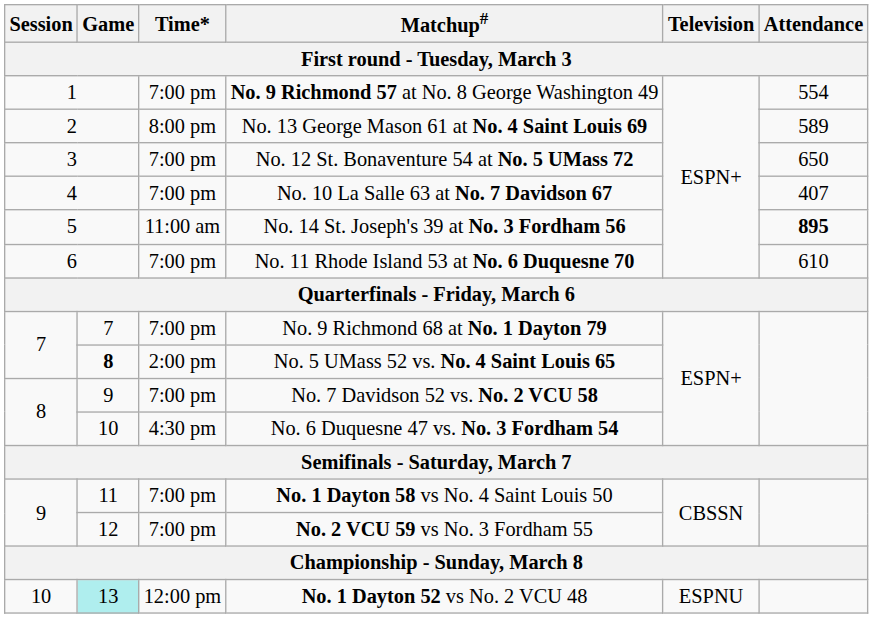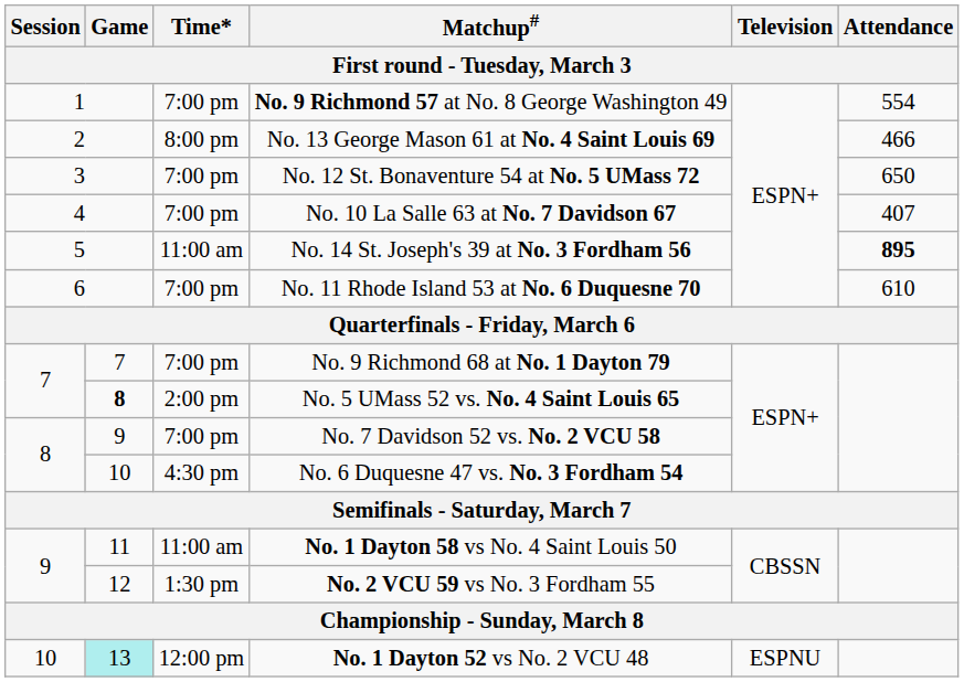No. 13 George Mason 61 at No. 4 Saint Louis 69 | Attendance: 589 -> 466
No. 1 Dayton 58 vs No. 4 Saint Louis 50 | Time*: 7:00 pm -> 11:00 am
No. 2 VCU 59 vs No. 3 Fordham 55 | Time*: 7:00 pm -> 1:30 pm
